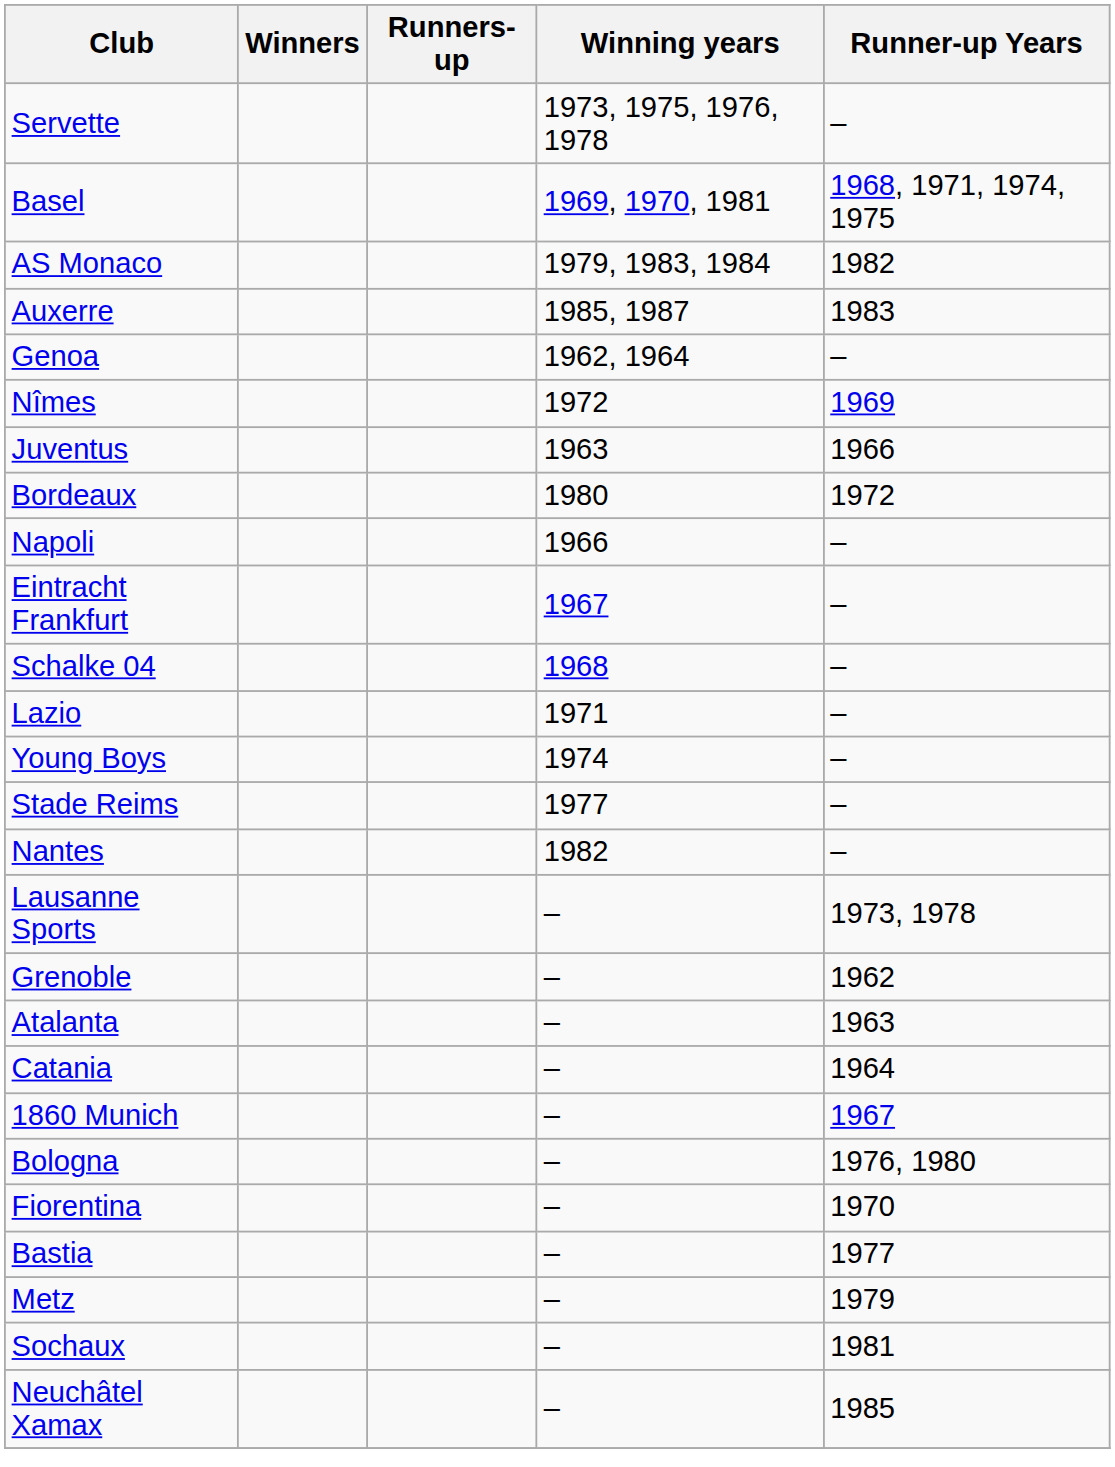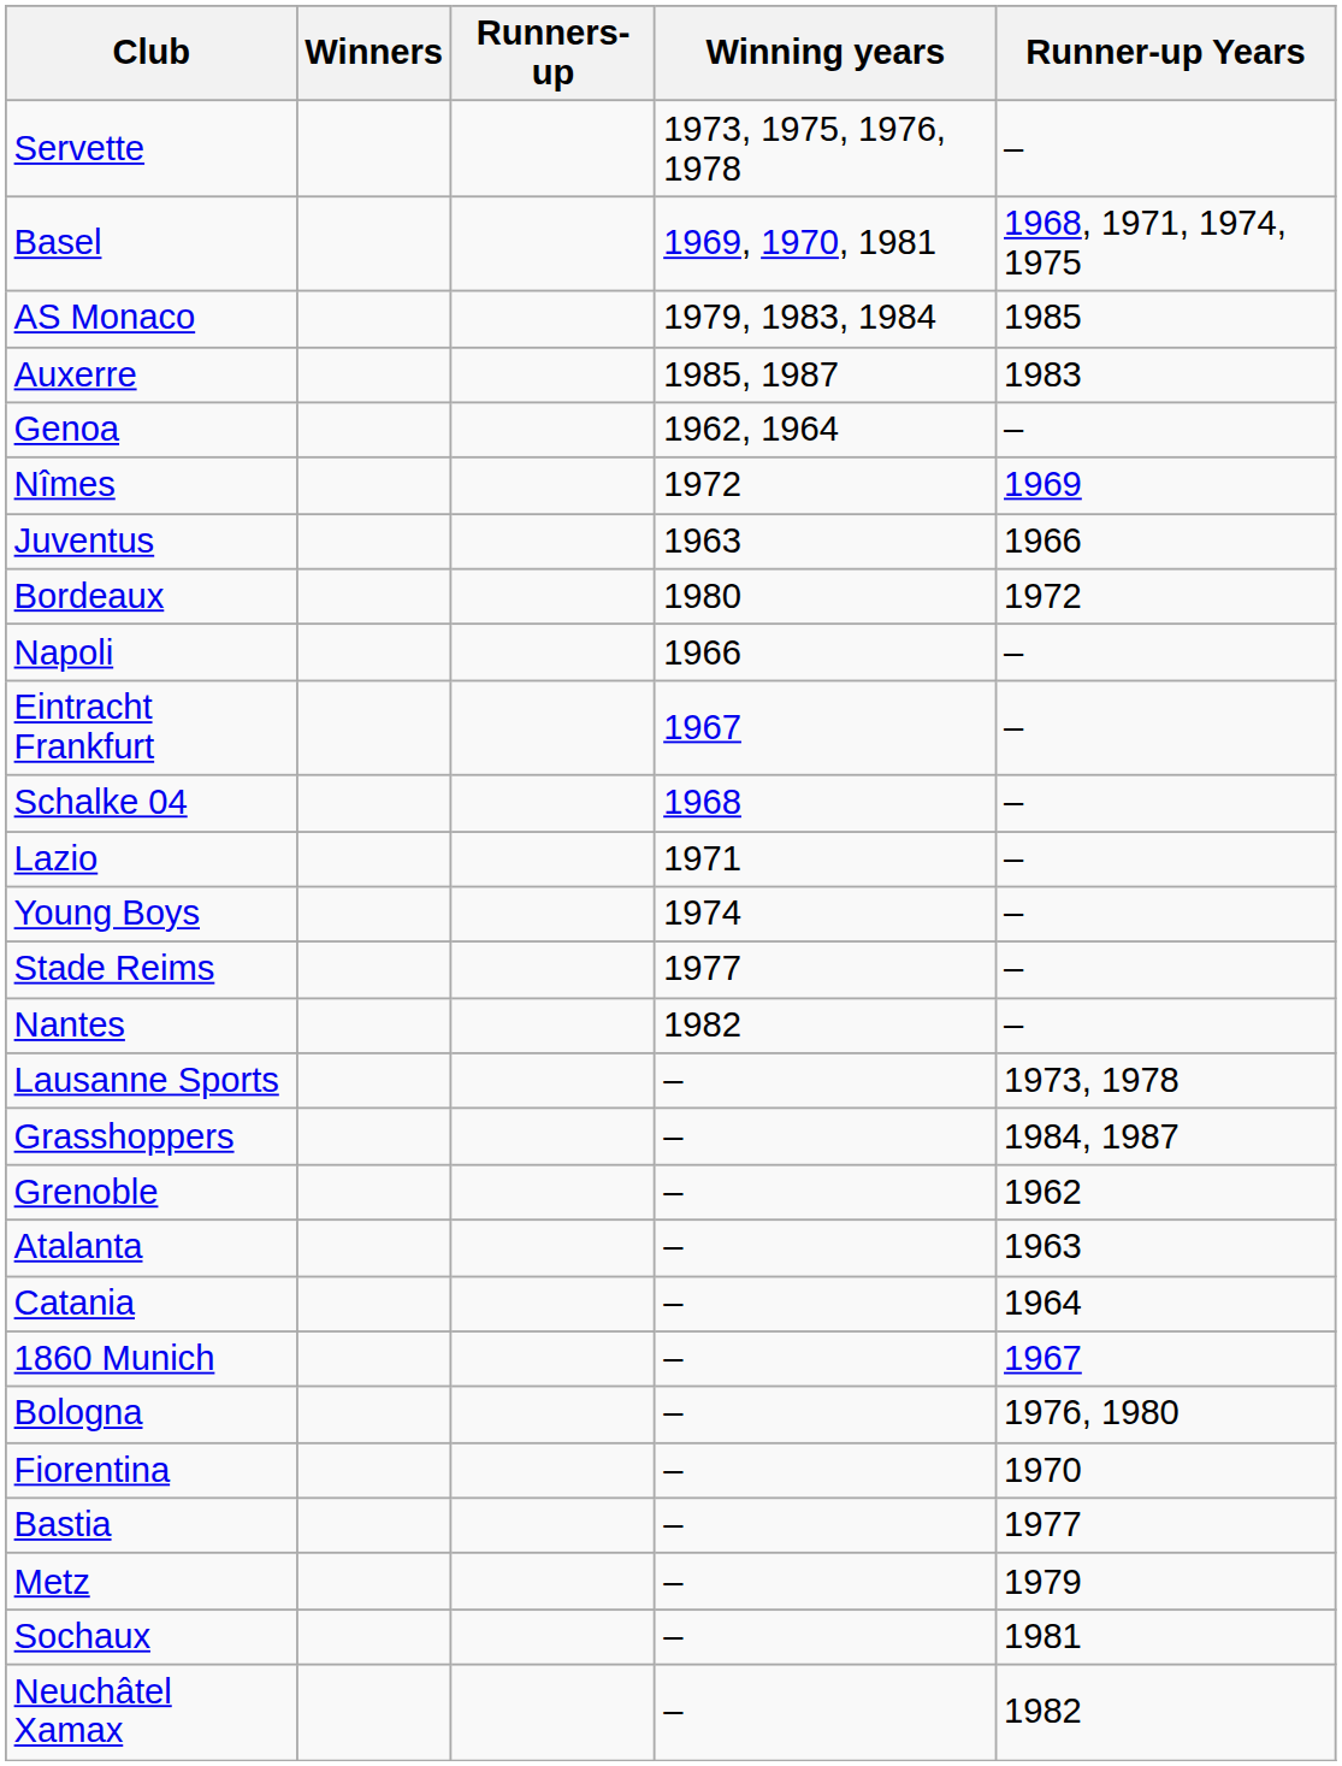AS Monaco | Runner-up Years: 1982 -> 1985
+ row: Grasshoppers | – | 1984, 1987
Neuchâtel Xamax | Runner-up Years: 1985 -> 1982
